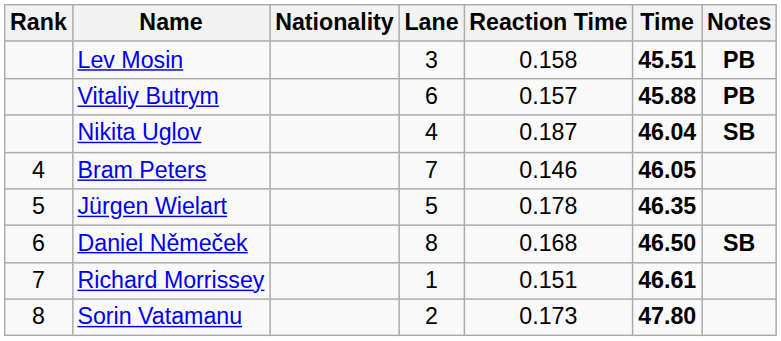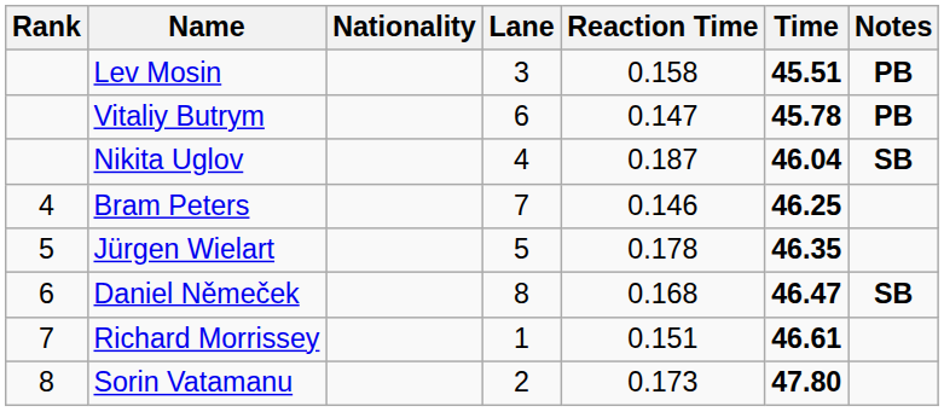Vitaliy Butrym | Reaction Time: 0.157 -> 0.147
Vitaliy Butrym | Time: 45.88 -> 45.78
Bram Peters | Time: 46.05 -> 46.25
Daniel Němeček | Time: 46.50 -> 46.47
